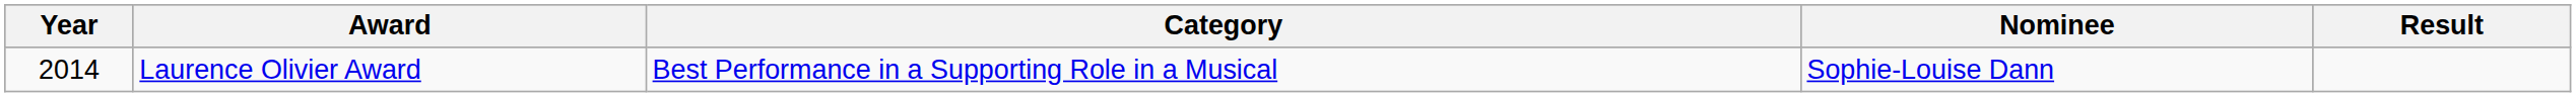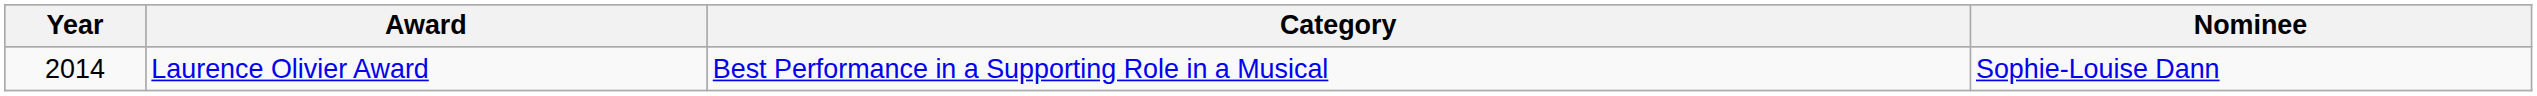- column: Result
